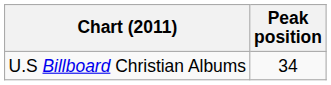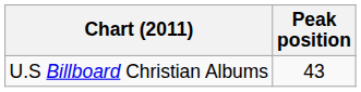U.S Billboard Christian Albums | Peak position: 34 -> 43
